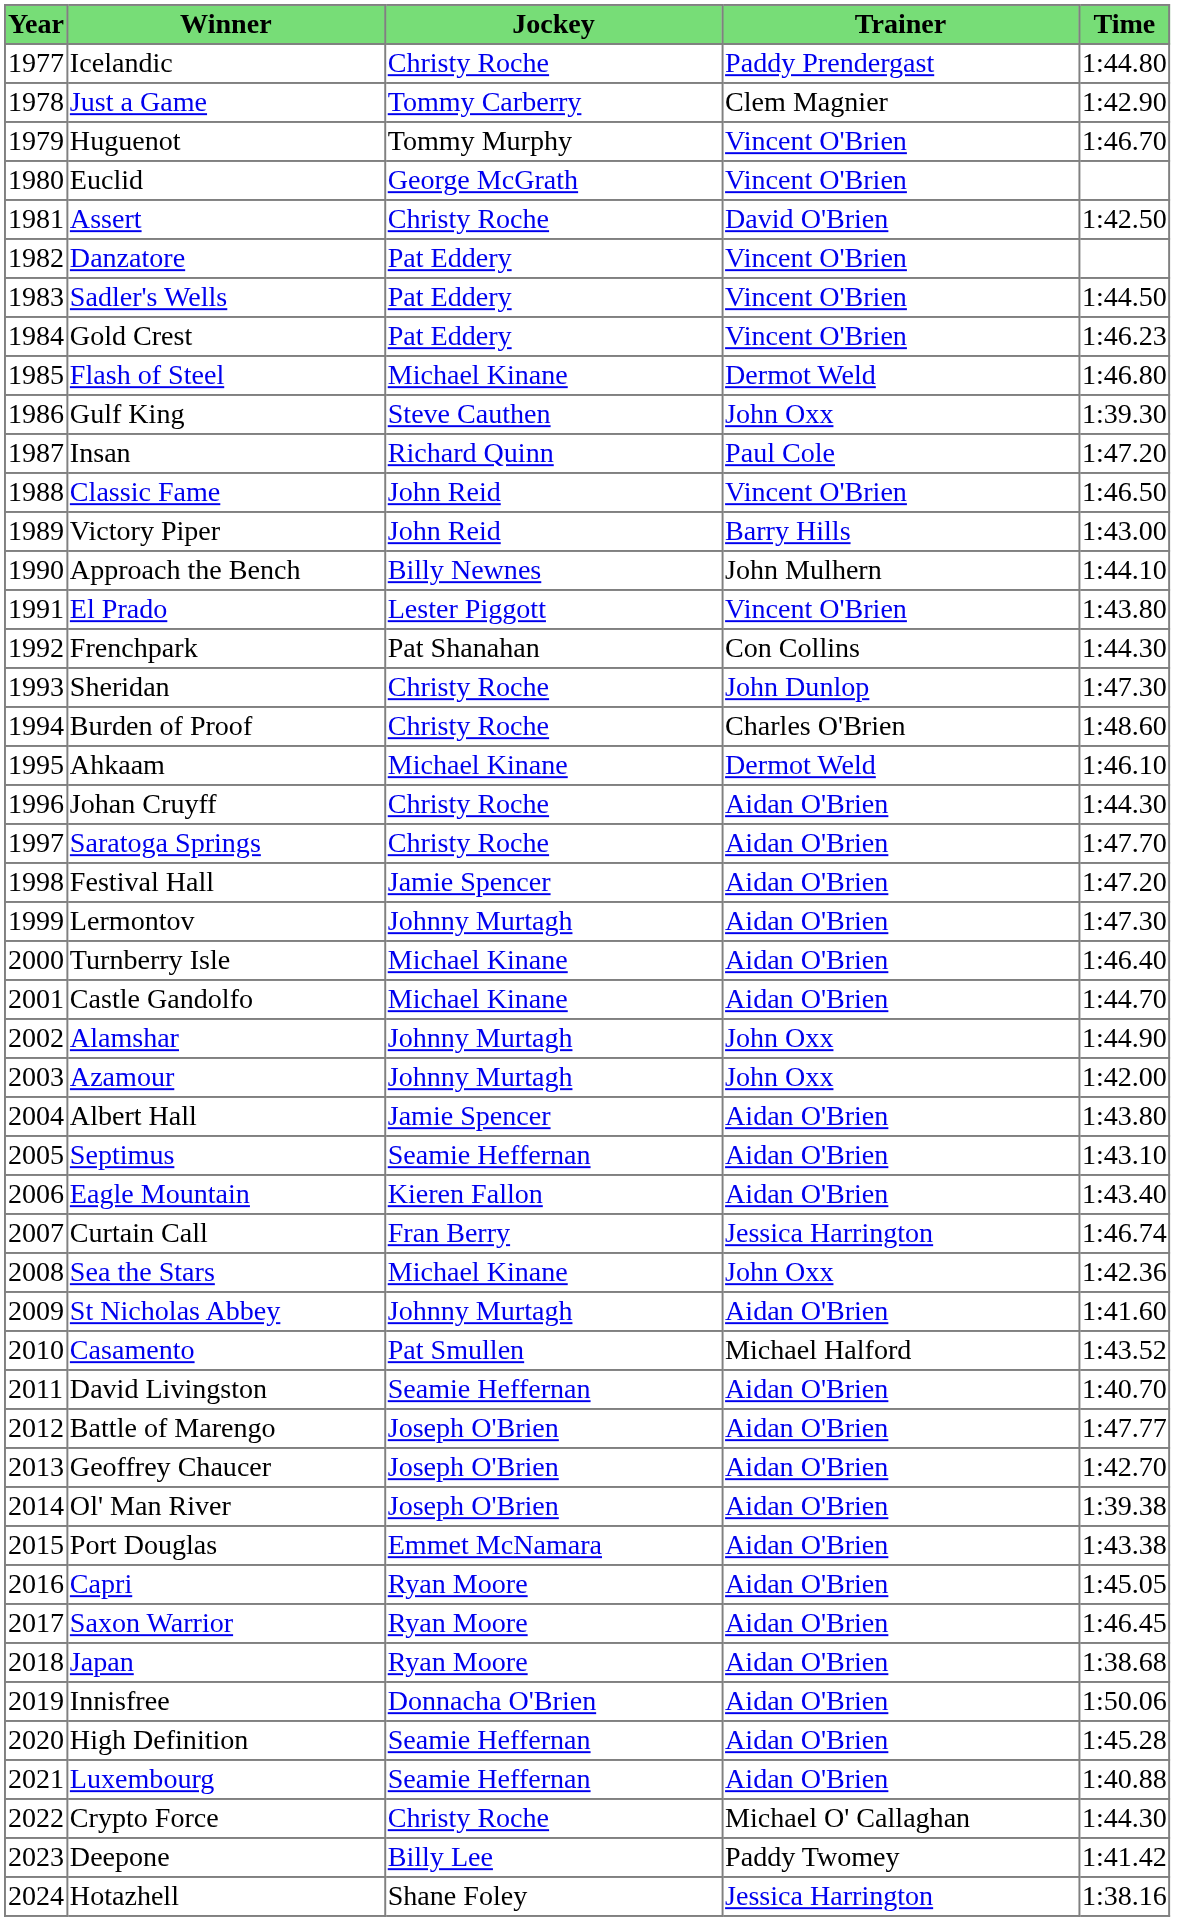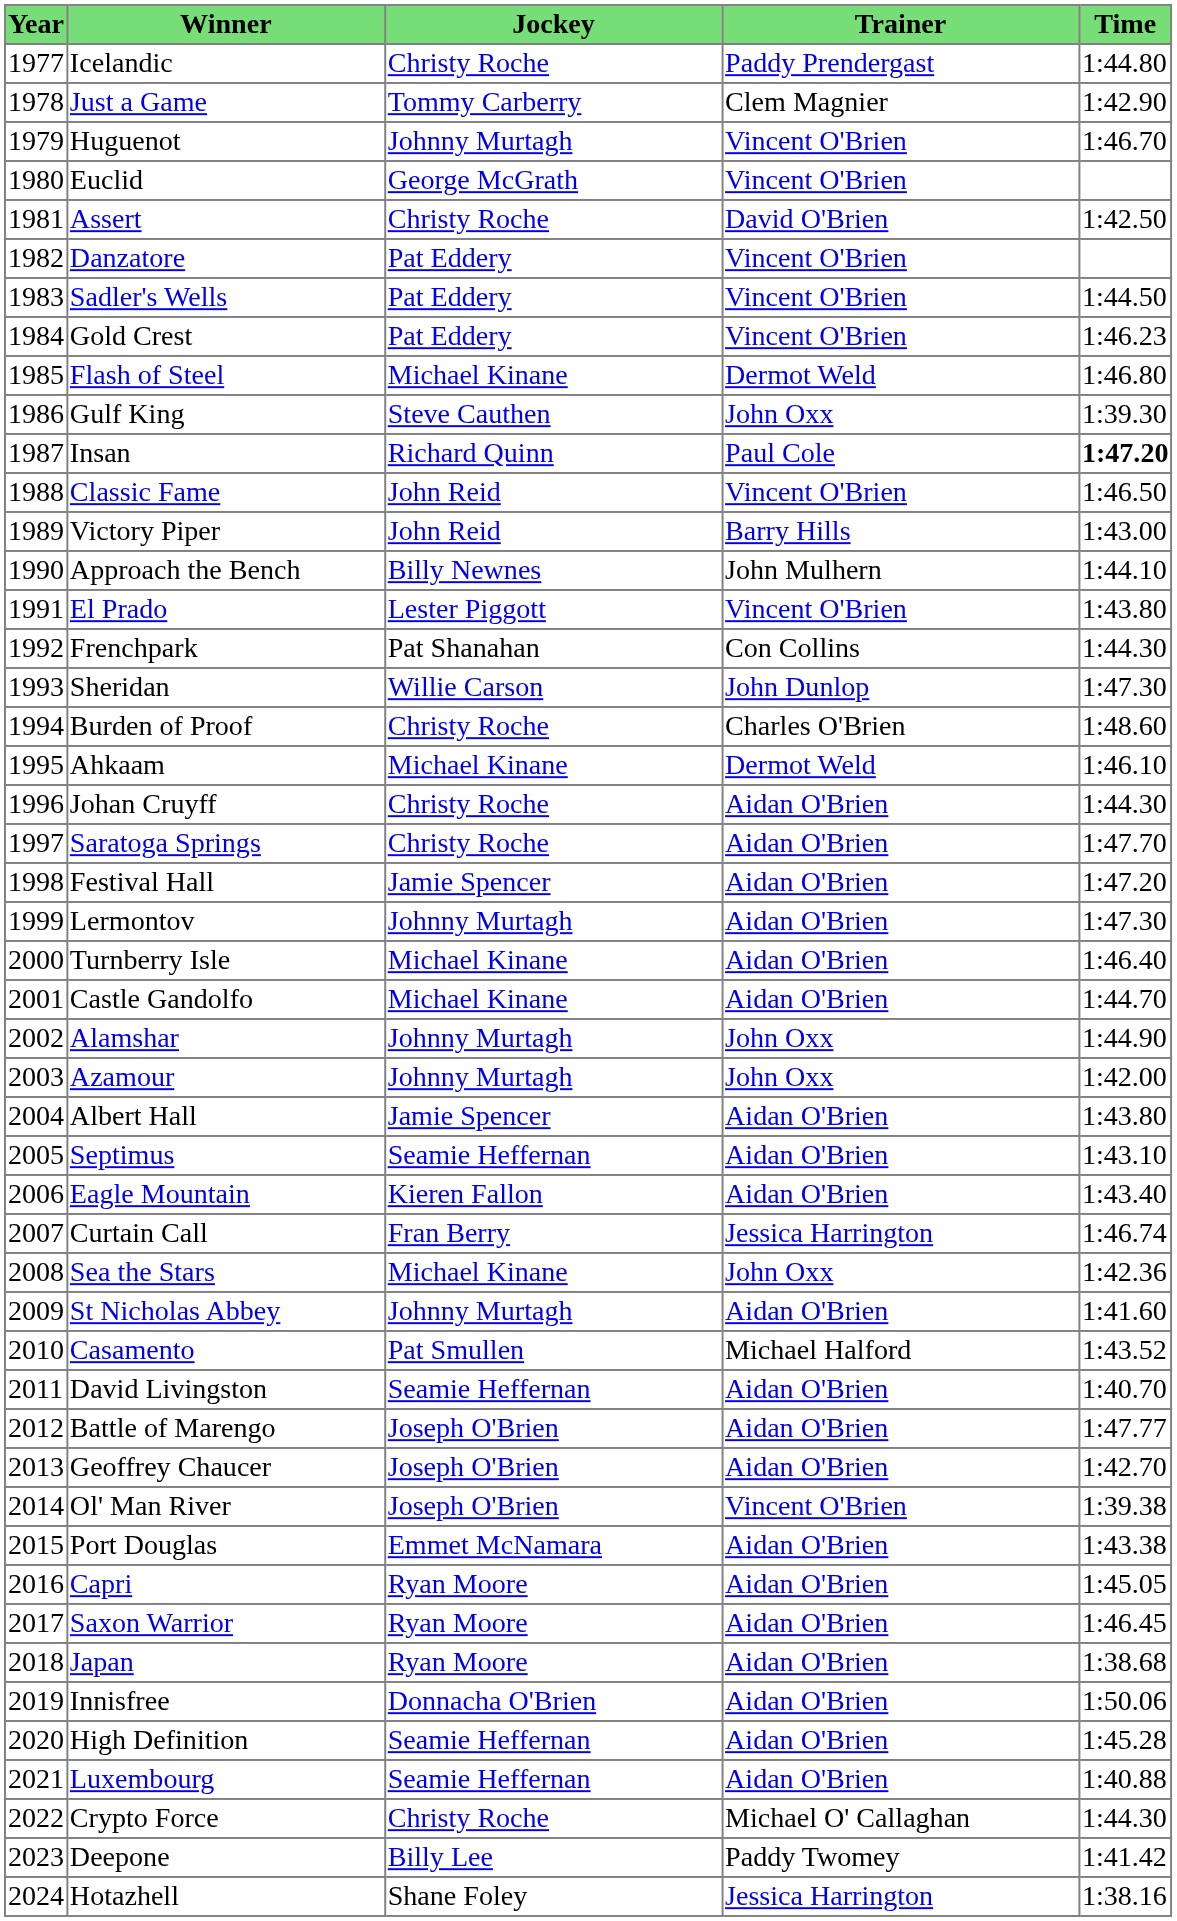Huguenot | Jockey: Tommy Murphy -> Johnny Murtagh
Insan | Time: normal -> bold
Sheridan | Jockey: Christy Roche -> Willie Carson
Ol' Man River | Trainer: Aidan O'Brien -> Vincent O'Brien
